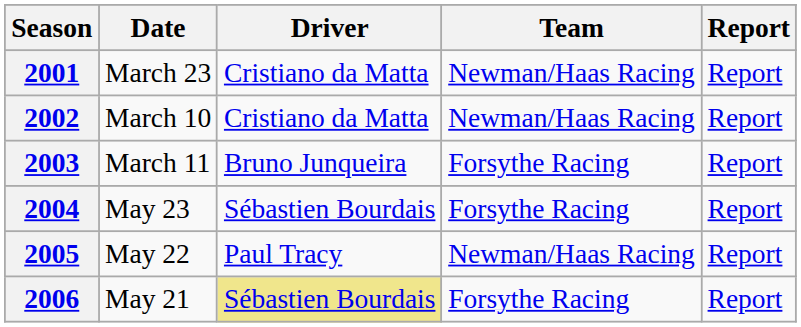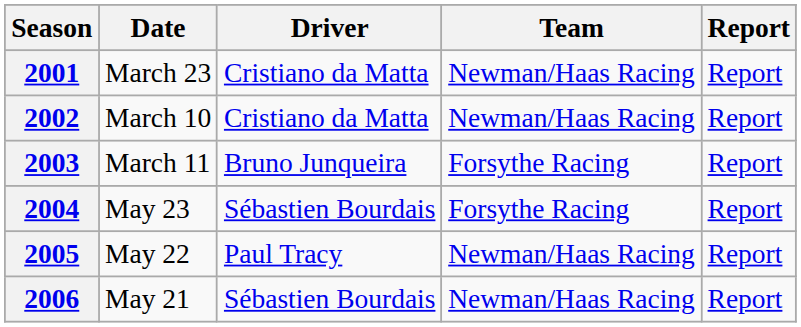2006 | Driver: khaki background -> no background
2006 | Team: Forsythe Racing -> Newman/Haas Racing
